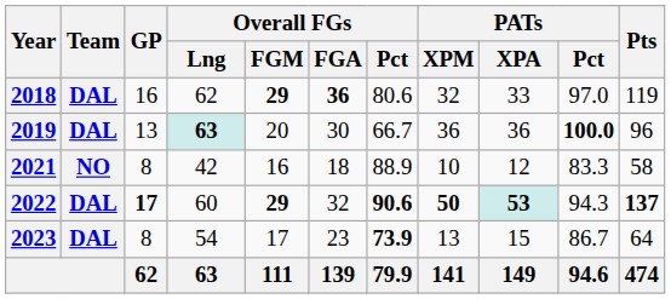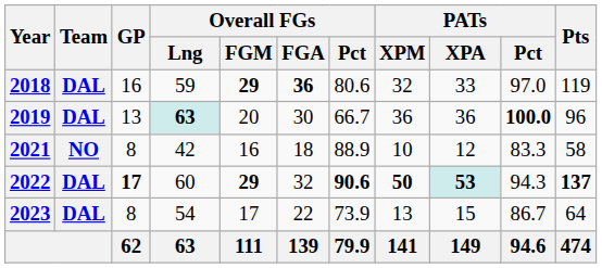2018 | Overall FGs / Lng: 62 -> 59
2023 | Overall FGs / FGA: 23 -> 22
2023 | Overall FGs / Pct: bold -> normal
